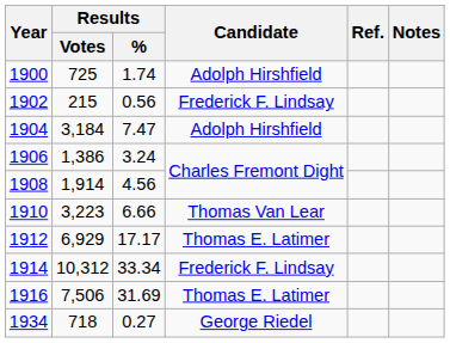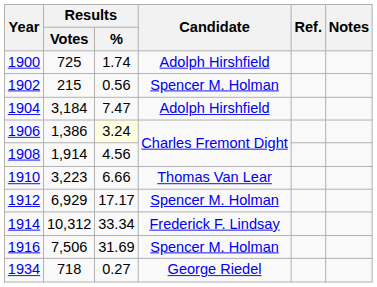1902 | Candidate: Frederick F. Lindsay -> Spencer M. Holman
1906 | Results / %: no background -> lightyellow background
1912 | Candidate: Thomas E. Latimer -> Spencer M. Holman
1916 | Candidate: Thomas E. Latimer -> Spencer M. Holman
